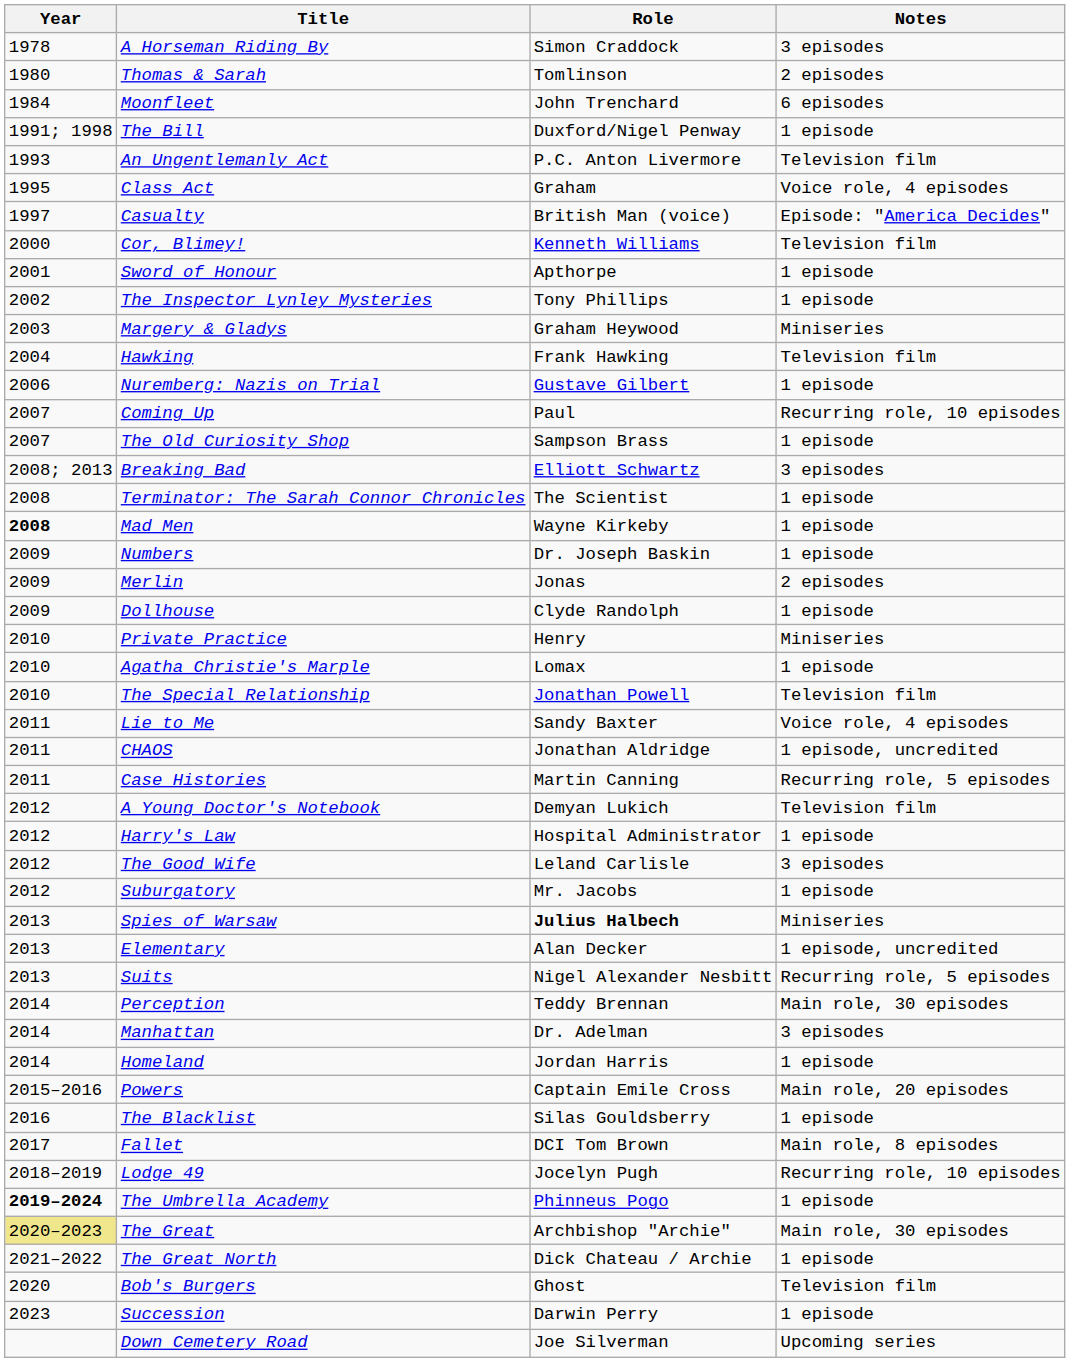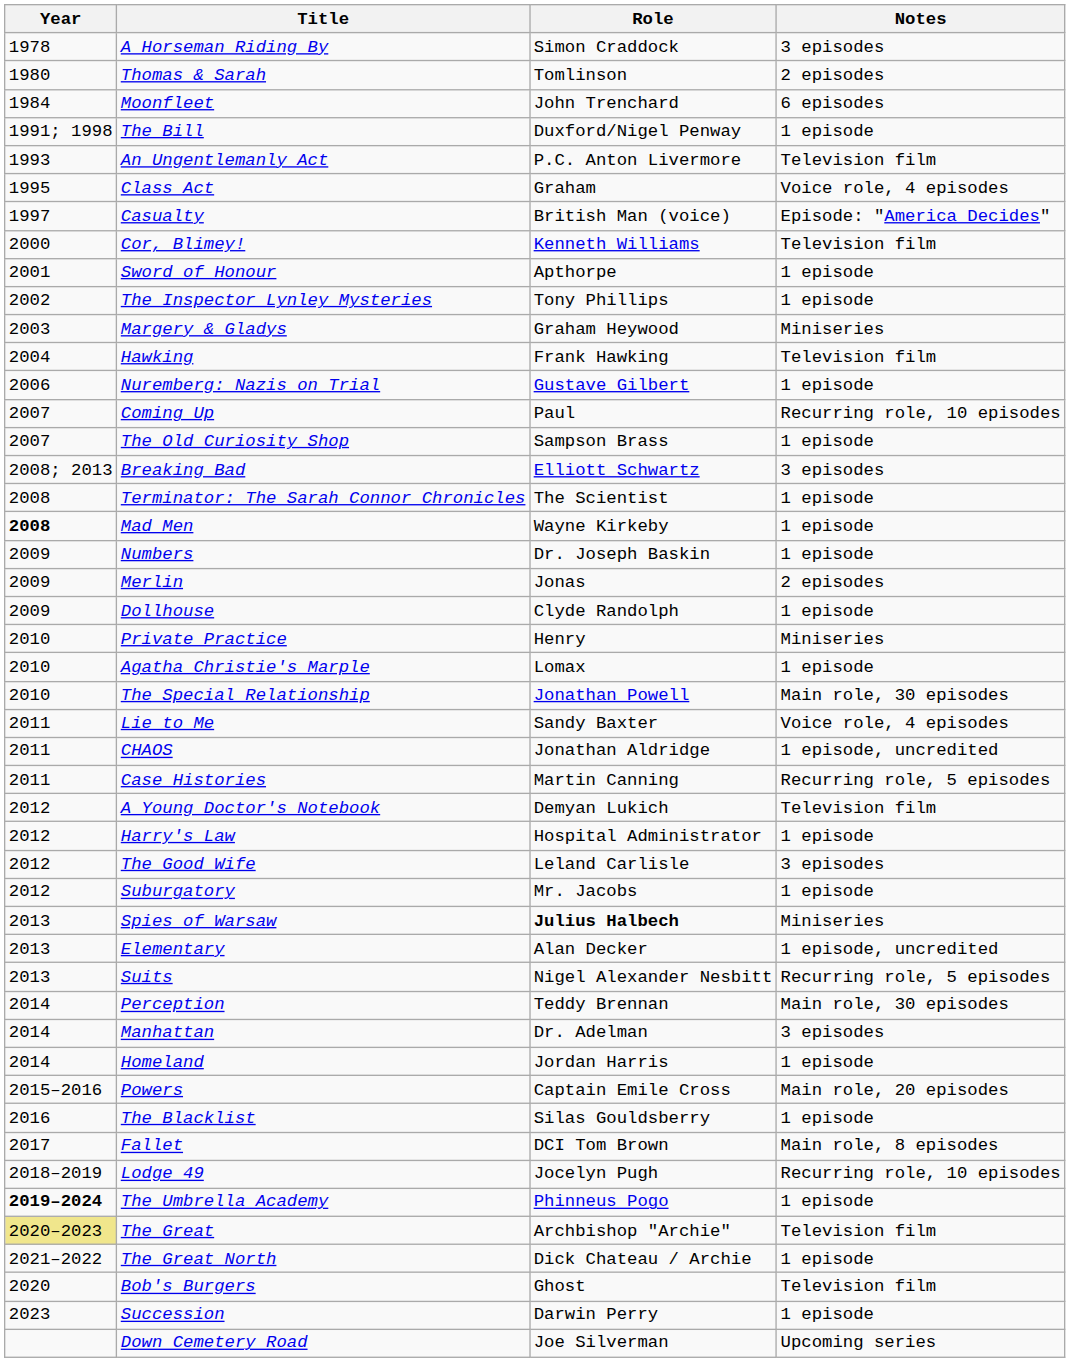The Special Relationship | Notes: Television film -> Main role, 30 episodes
The Great | Notes: Main role, 30 episodes -> Television film
